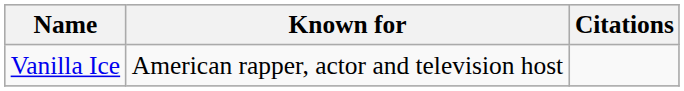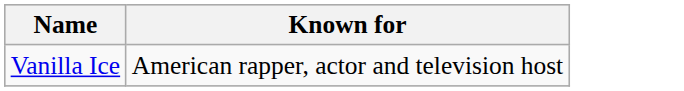- column: Citations
